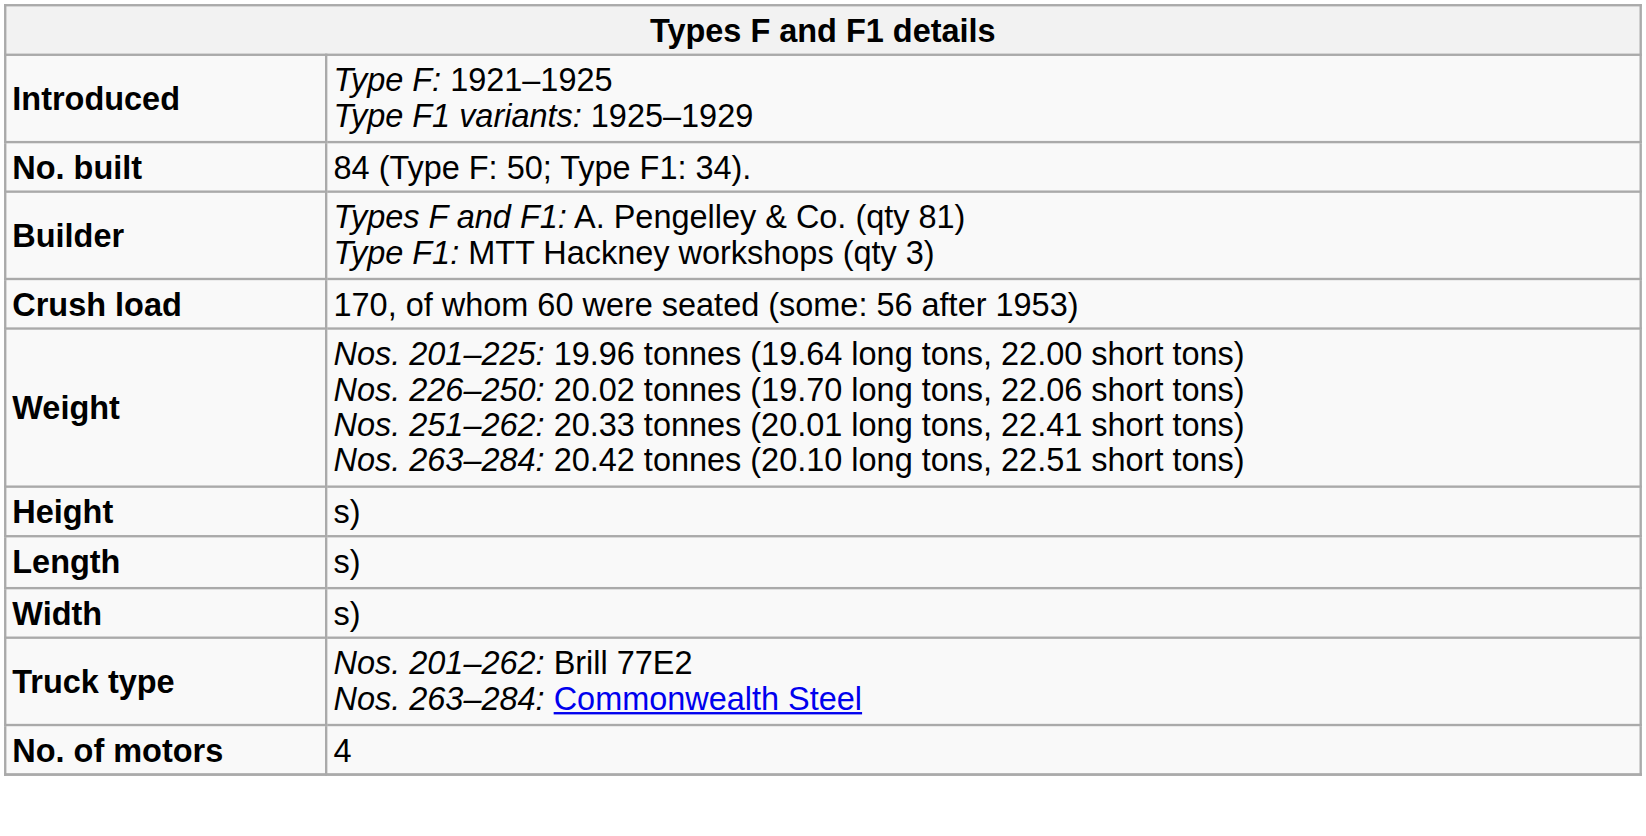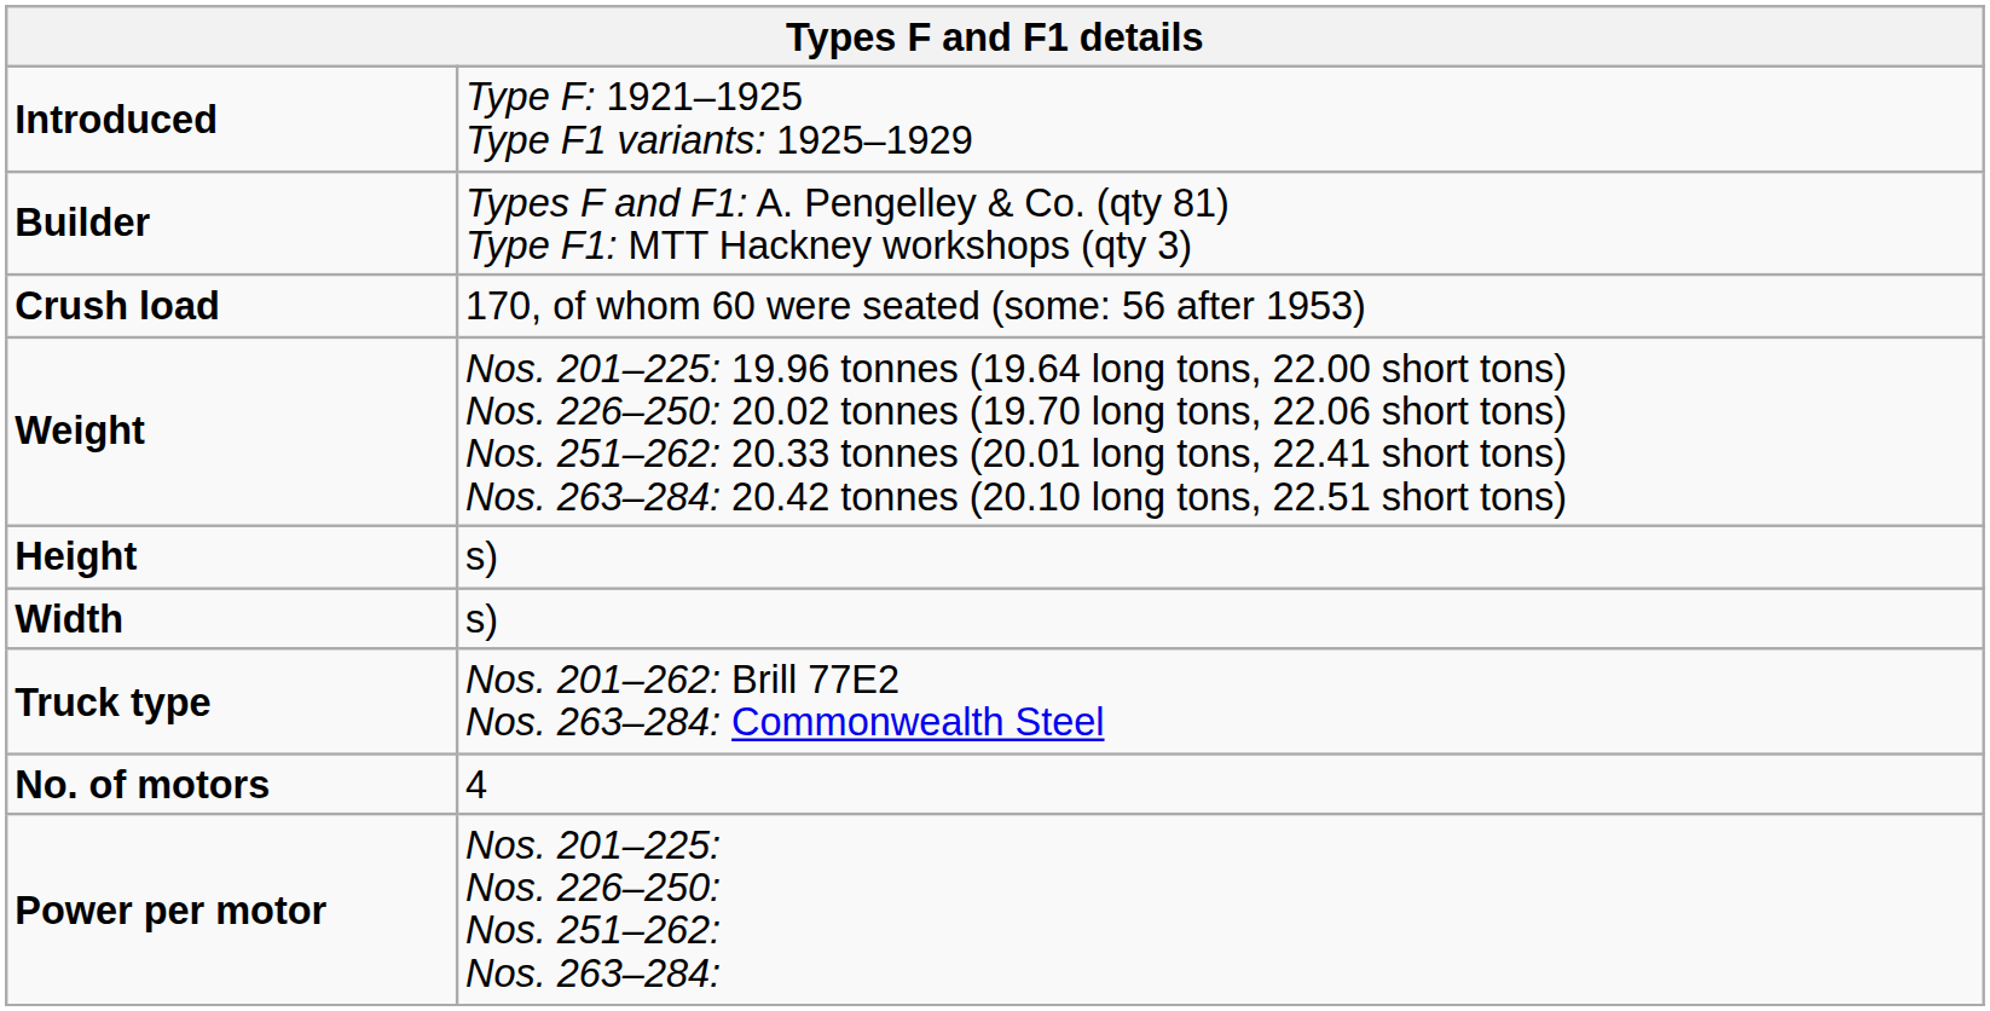- row: No. built | 84 (Type F: 50; Type F1: 34).
- row: Length | s)
+ row: Power per motor | Nos. 201–225: Nos. 226–250: Nos. 251–262: Nos. 263–284:
